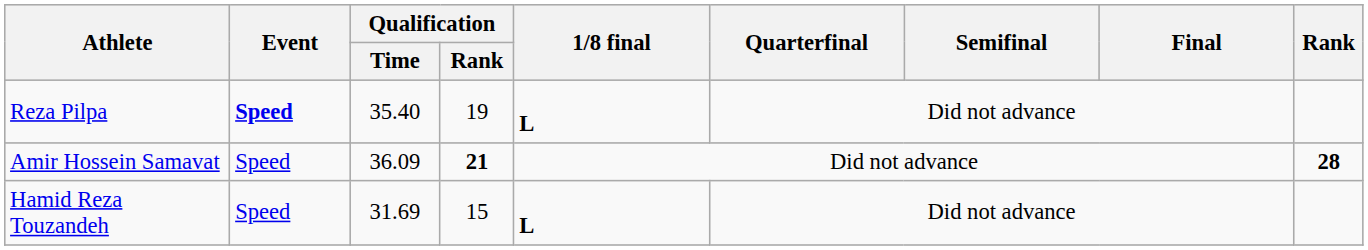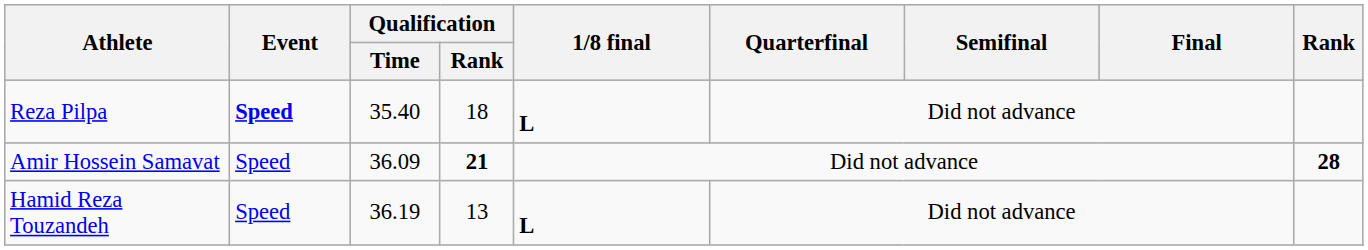Reza Pilpa | Qualification / Rank: 19 -> 18
Hamid Reza Touzandeh | Qualification / Time: 31.69 -> 36.19
Hamid Reza Touzandeh | Qualification / Rank: 15 -> 13
